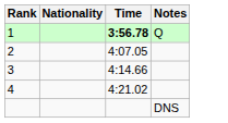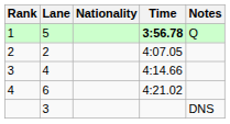+ column: Lane | 5 | 2 | 4 | 6 | 3
